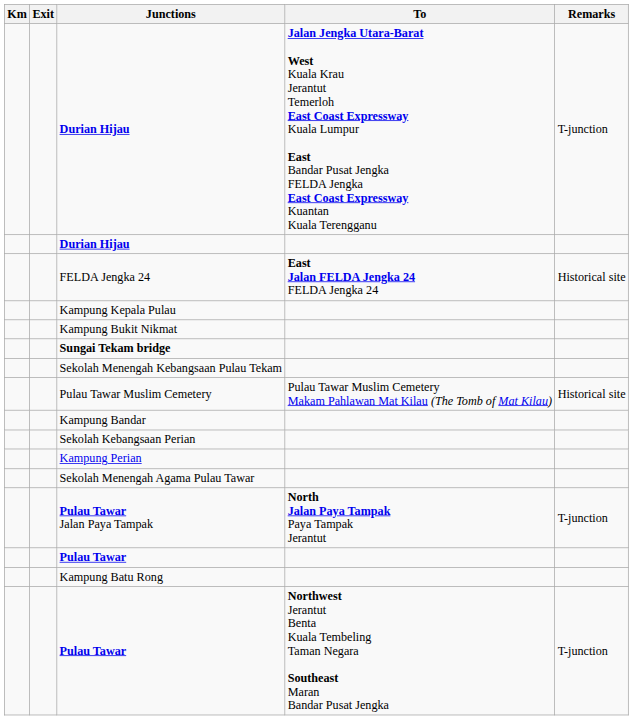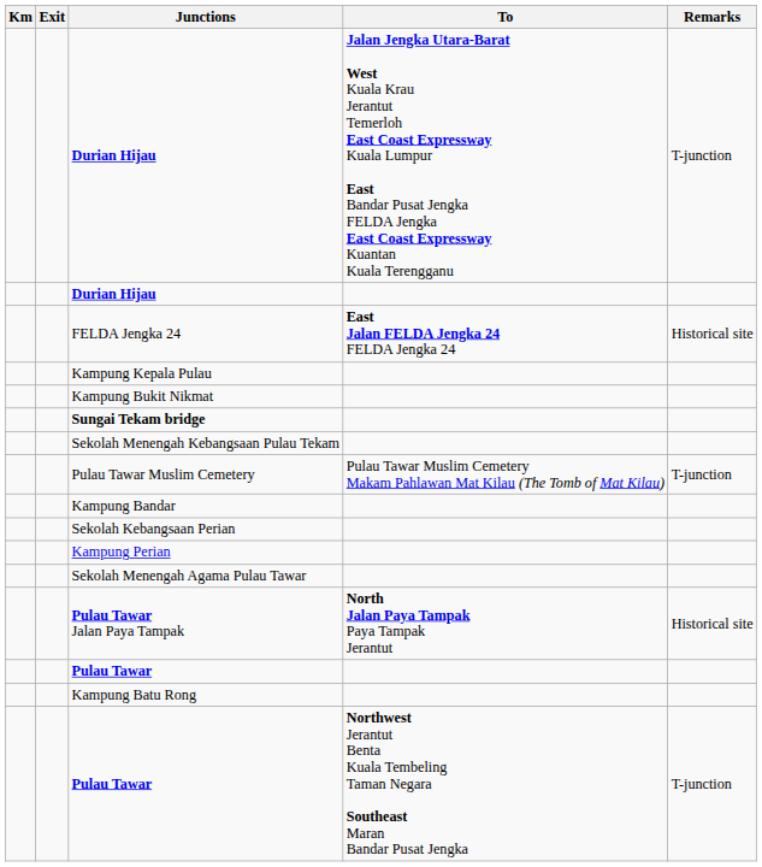Pulau Tawar Muslim Cemetery | Remarks: Historical site -> T-junction
Pulau Tawar Jalan Paya Tampak | Remarks: T-junction -> Historical site
